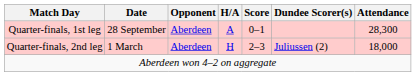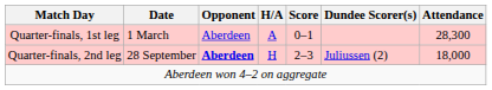Quarter-finals, 1st leg | Date: 28 September -> 1 March
Quarter-finals, 2nd leg | Date: 1 March -> 28 September
Quarter-finals, 2nd leg | Opponent: normal -> bold
